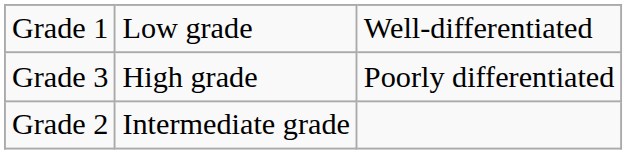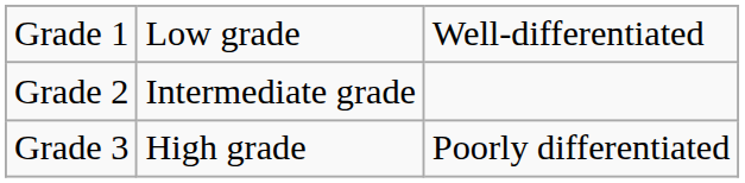rows swapped: Grade 2 <-> Grade 3
